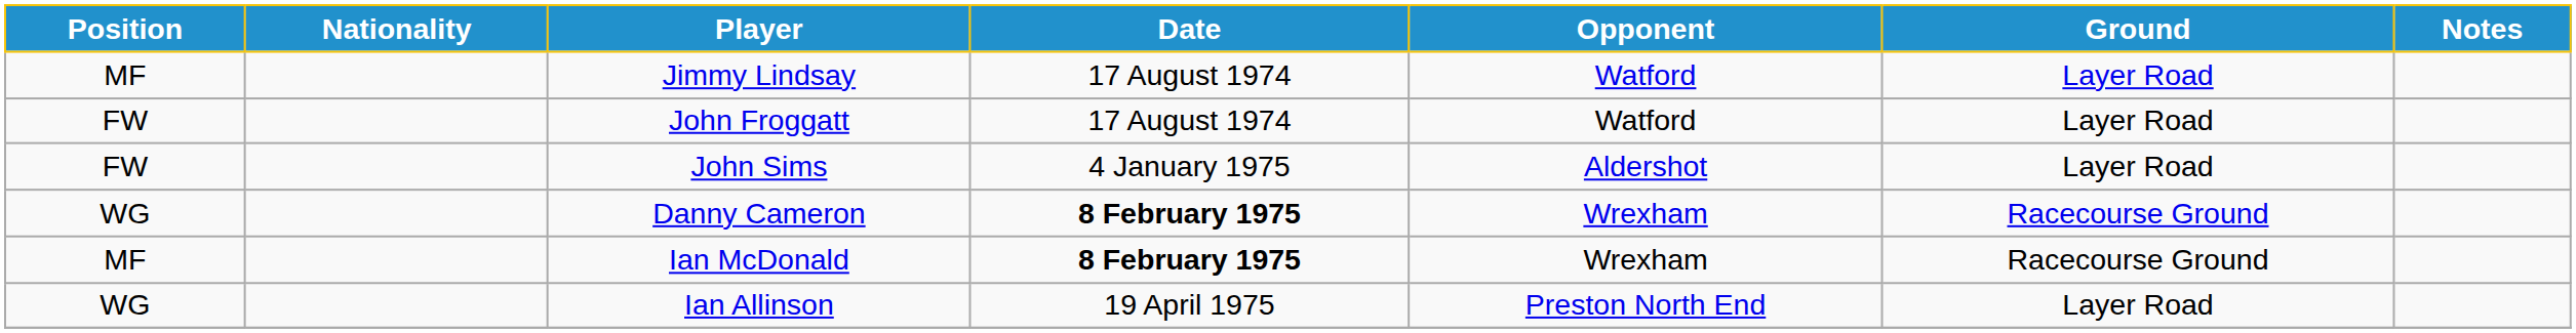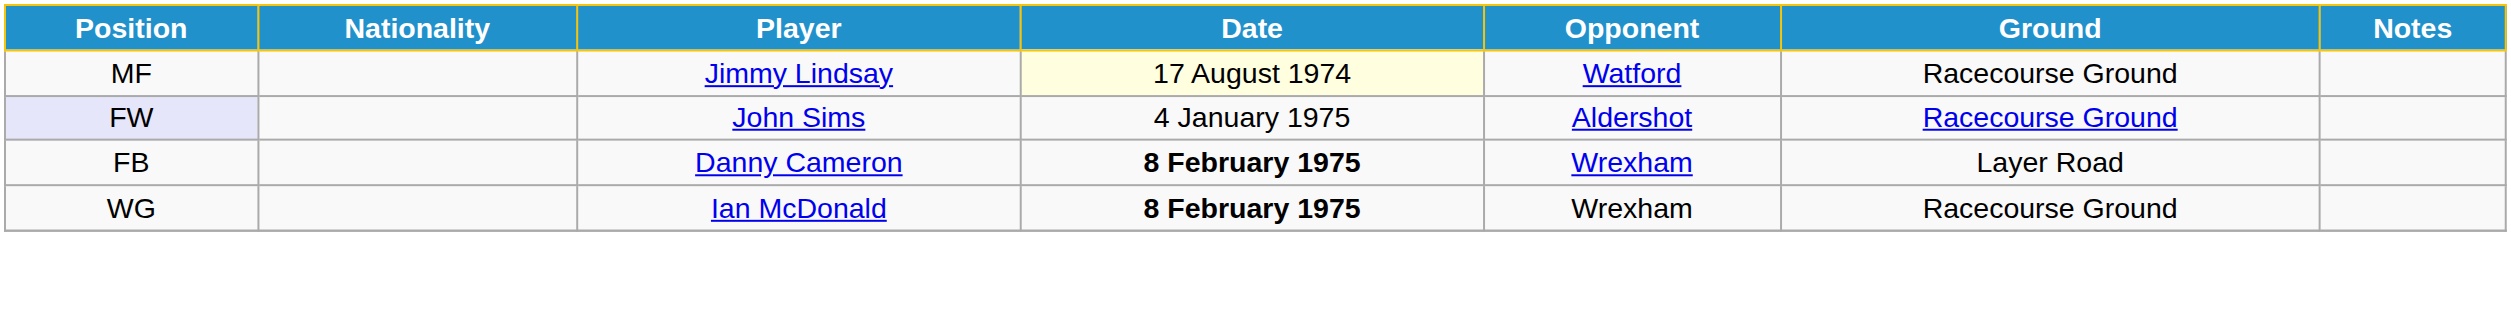Jimmy Lindsay | Date: no background -> lightyellow background
Jimmy Lindsay | Ground: Layer Road -> Racecourse Ground
- row: FW | John Froggatt | 17 August 1974 | Watford | Layer Road
John Sims | Position: no background -> lavender background
John Sims | Ground: Layer Road -> Racecourse Ground
Danny Cameron | Position: WG -> FB
Danny Cameron | Ground: Racecourse Ground -> Layer Road
Ian McDonald | Position: MF -> WG
- row: WG | Ian Allinson | 19 April 1975 | Preston North End | Layer Road
